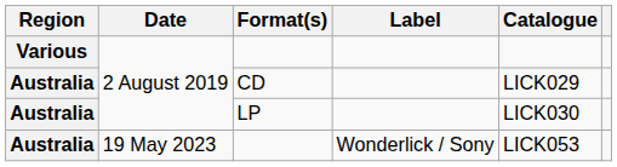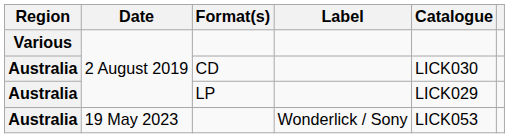CD | Catalogue: LICK029 -> LICK030
LP | Catalogue: LICK030 -> LICK029
